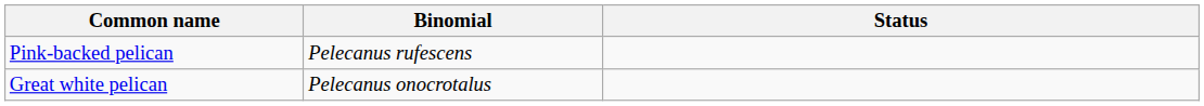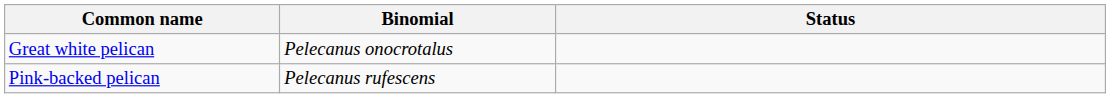rows swapped: Great white pelican <-> Pink-backed pelican
